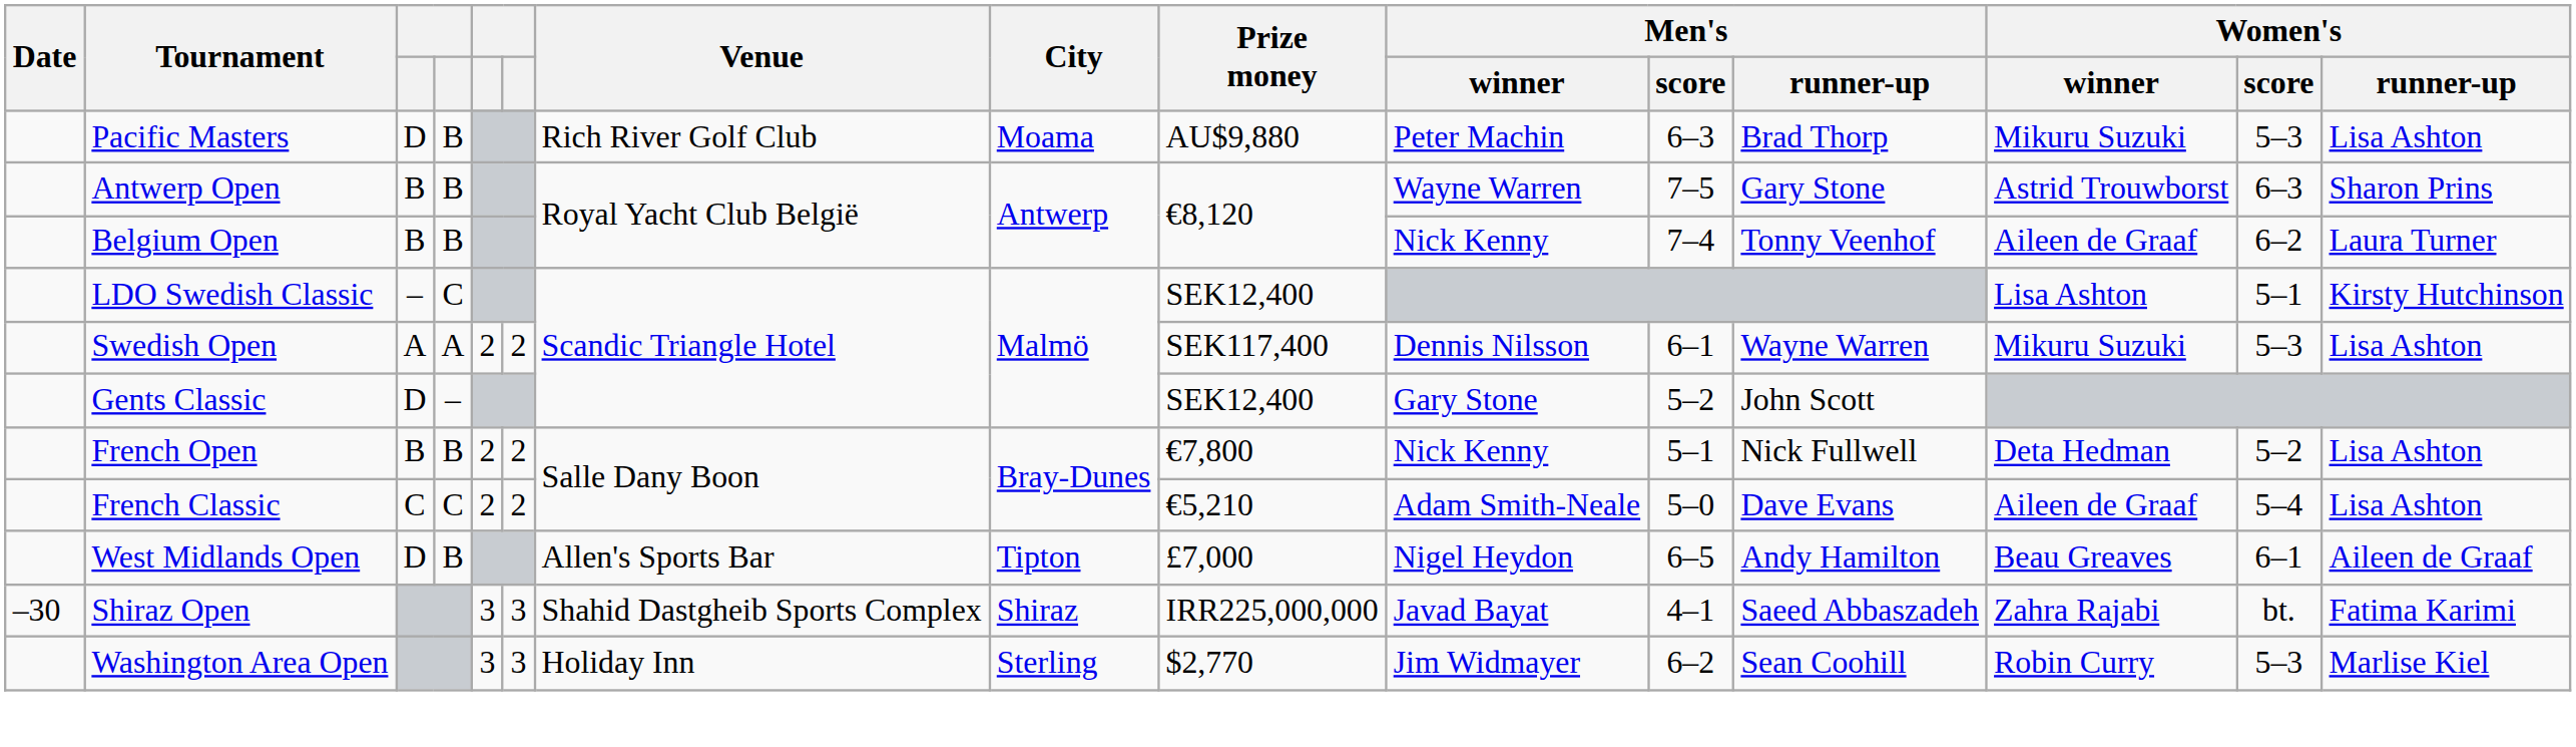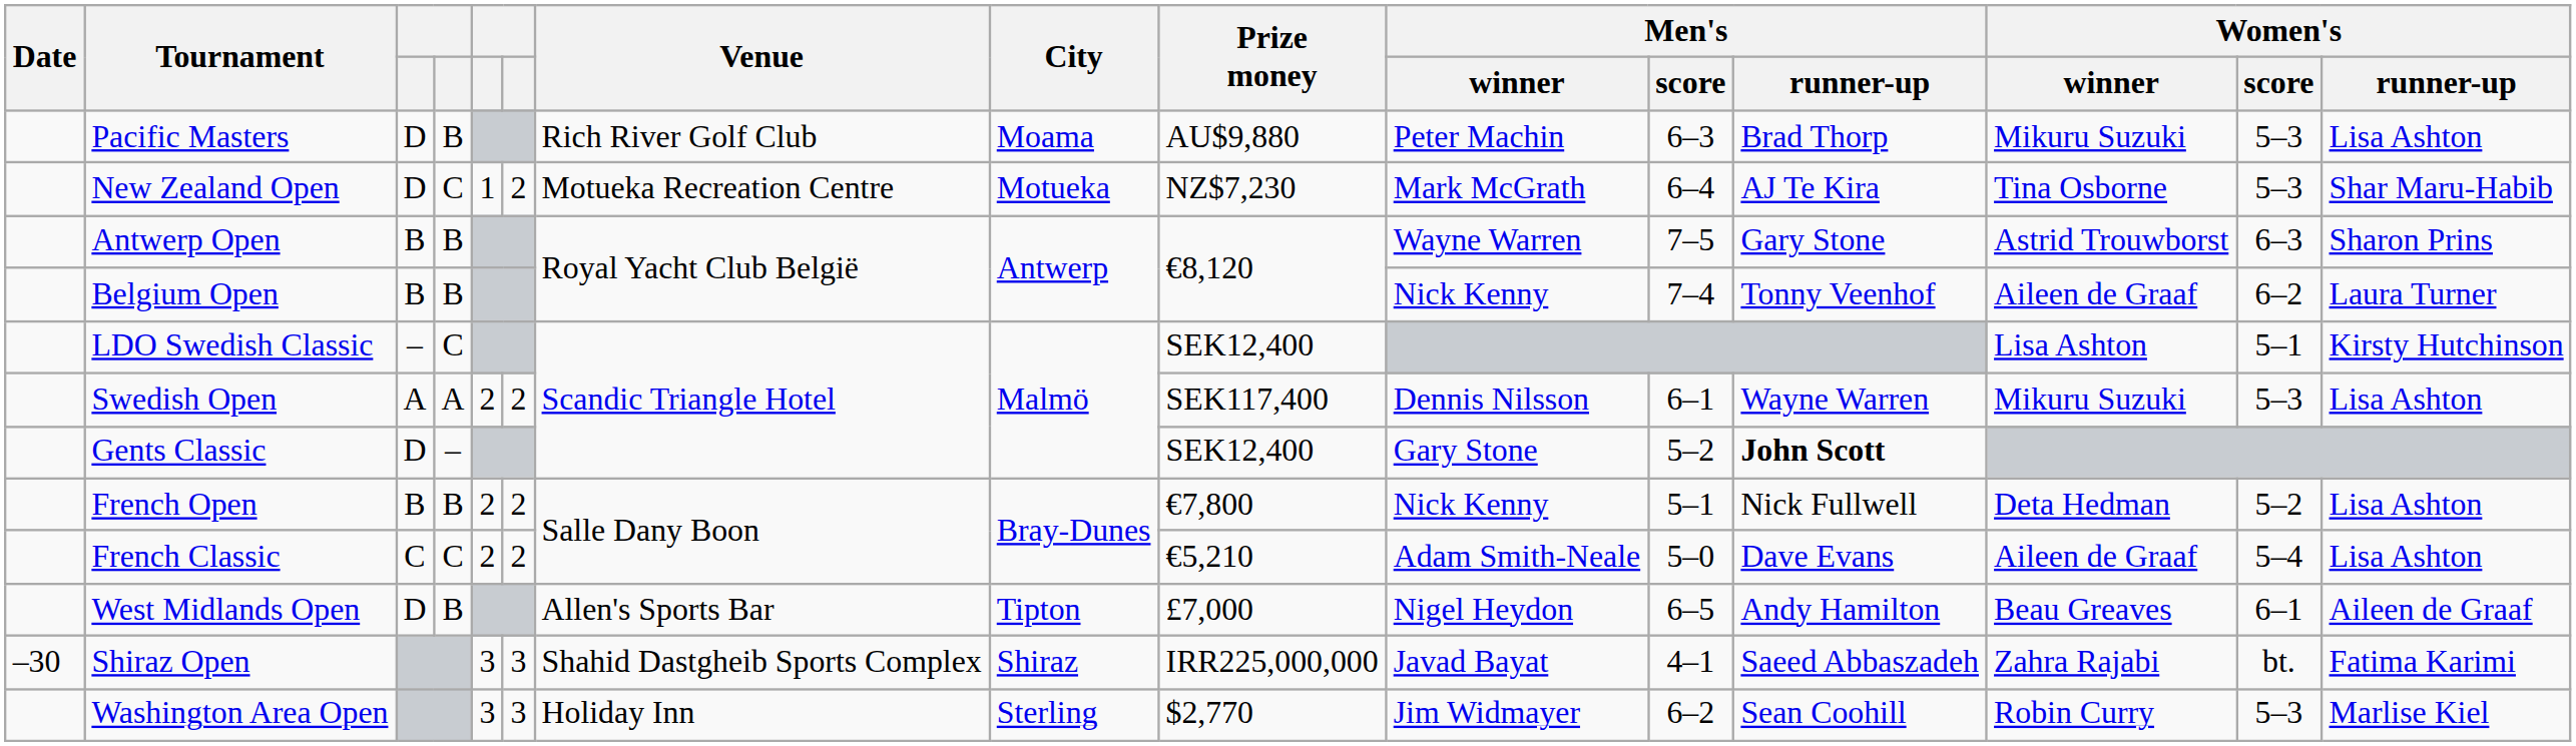+ row: New Zealand Open | D | C | 1 | 2 | Motueka Recreation Centre | Motueka | NZ$7,230 | Mark McGrath | 6–4 | AJ Te Kira | Tina Osborne | 5–3 | Shar Maru-Habib
Gents Classic | Men's / runner-up: normal -> bold
